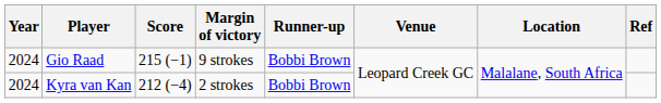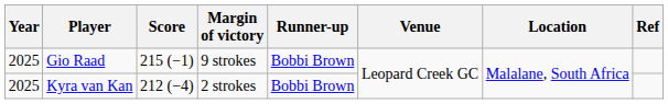Gio Raad | Year: 2024 -> 2025
Kyra van Kan | Year: 2024 -> 2025
